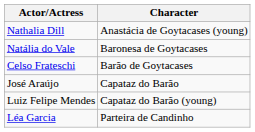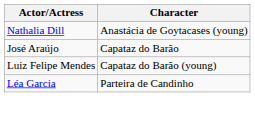- row: Natália do Vale | Baronesa de Goytacases
- row: Celso Frateschi | Barão de Goytacases
